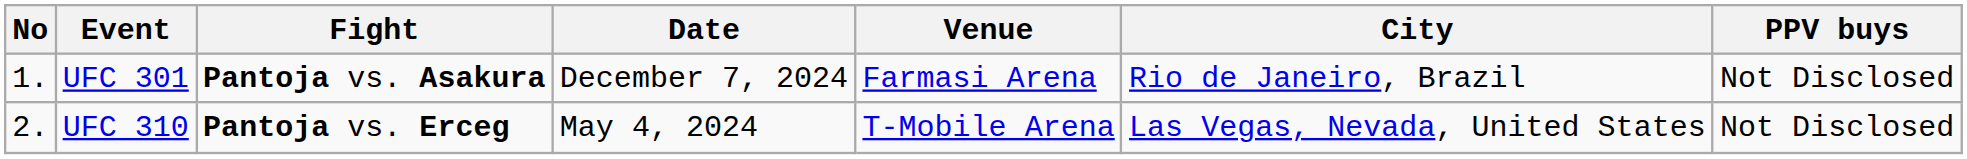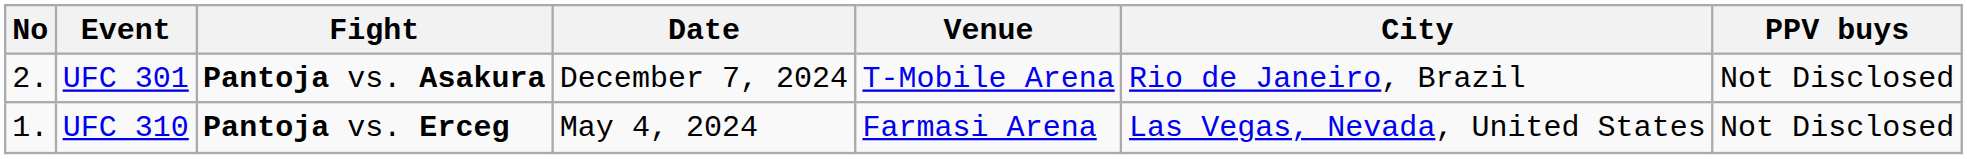UFC 301 | No: 1. -> 2.
UFC 301 | Venue: Farmasi Arena -> T-Mobile Arena
UFC 310 | No: 2. -> 1.
UFC 310 | Venue: T-Mobile Arena -> Farmasi Arena
